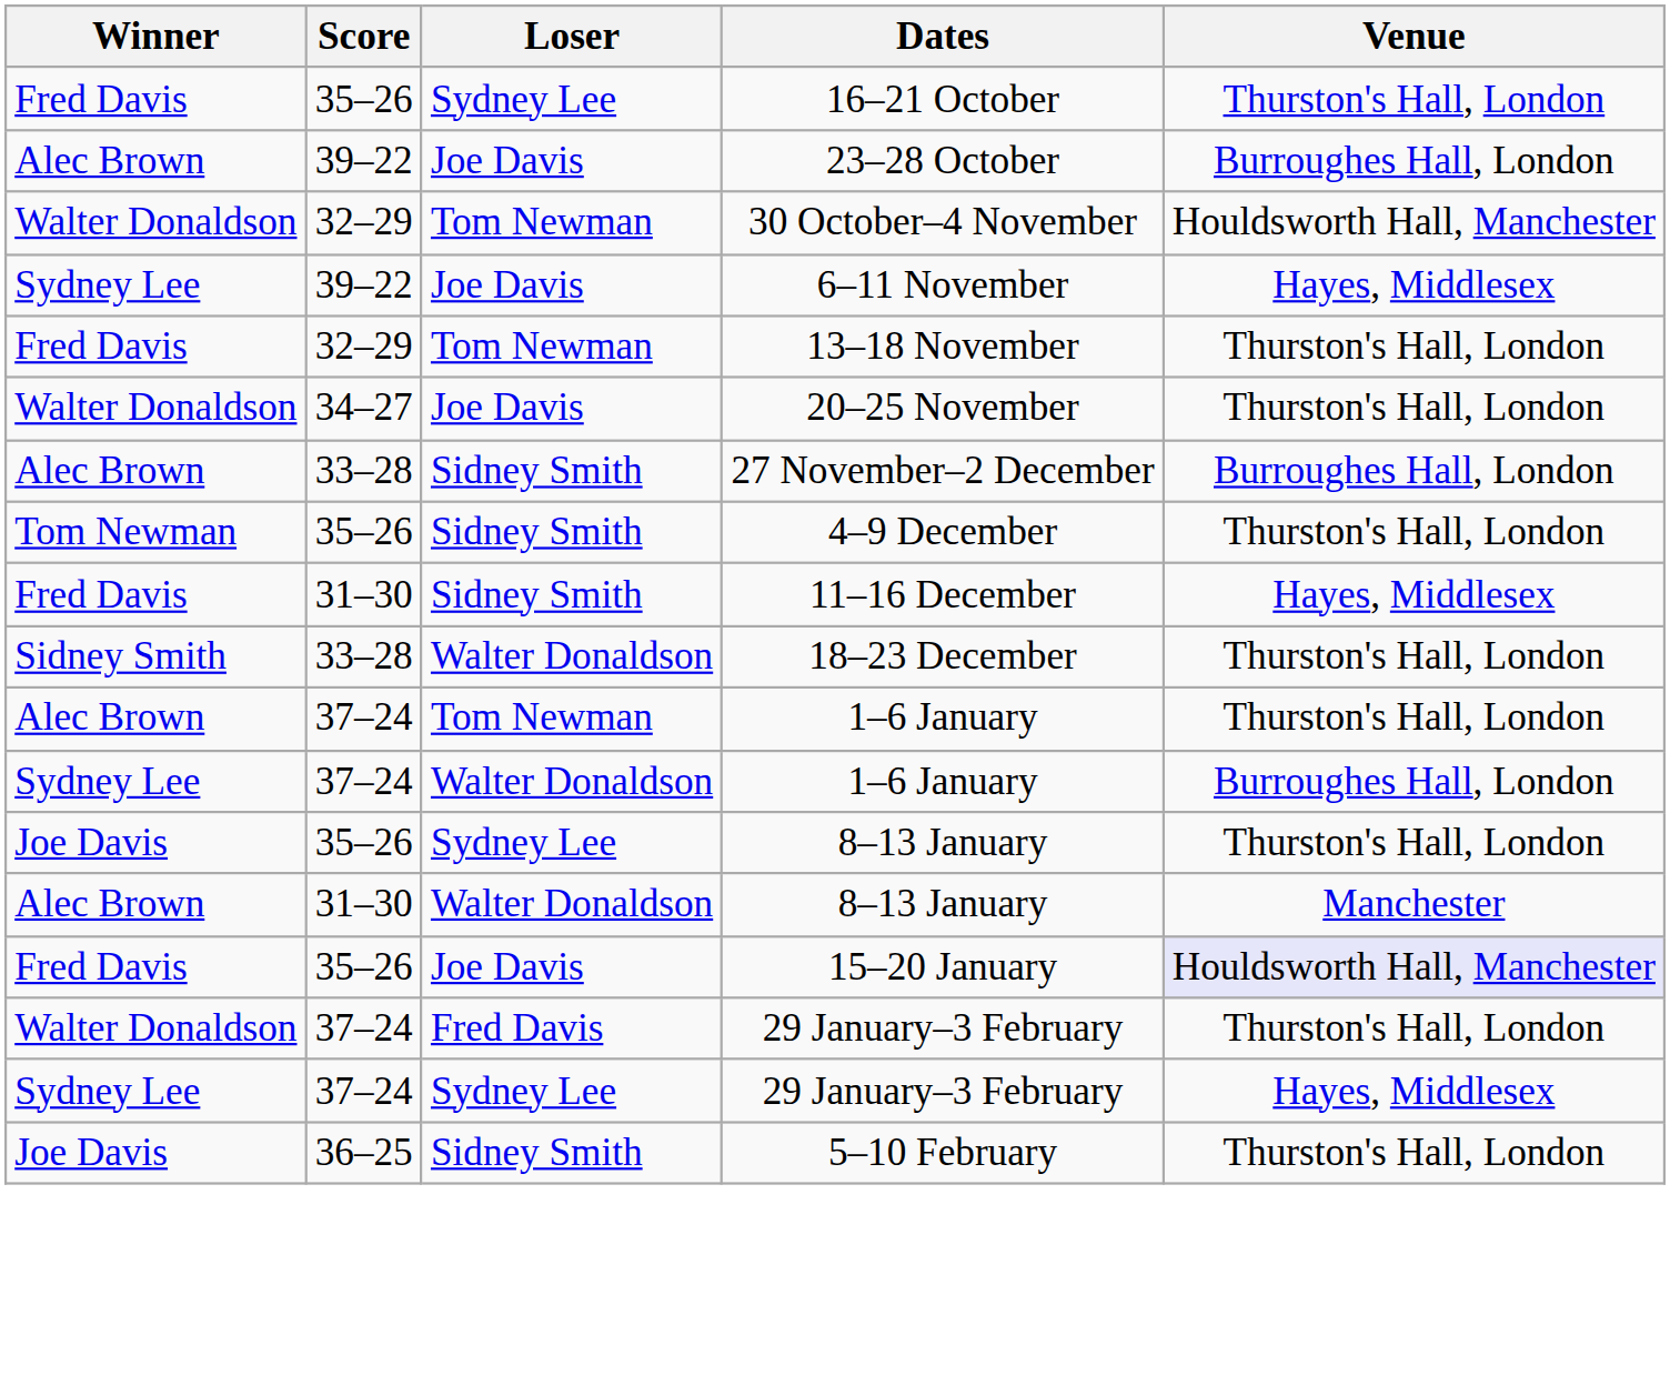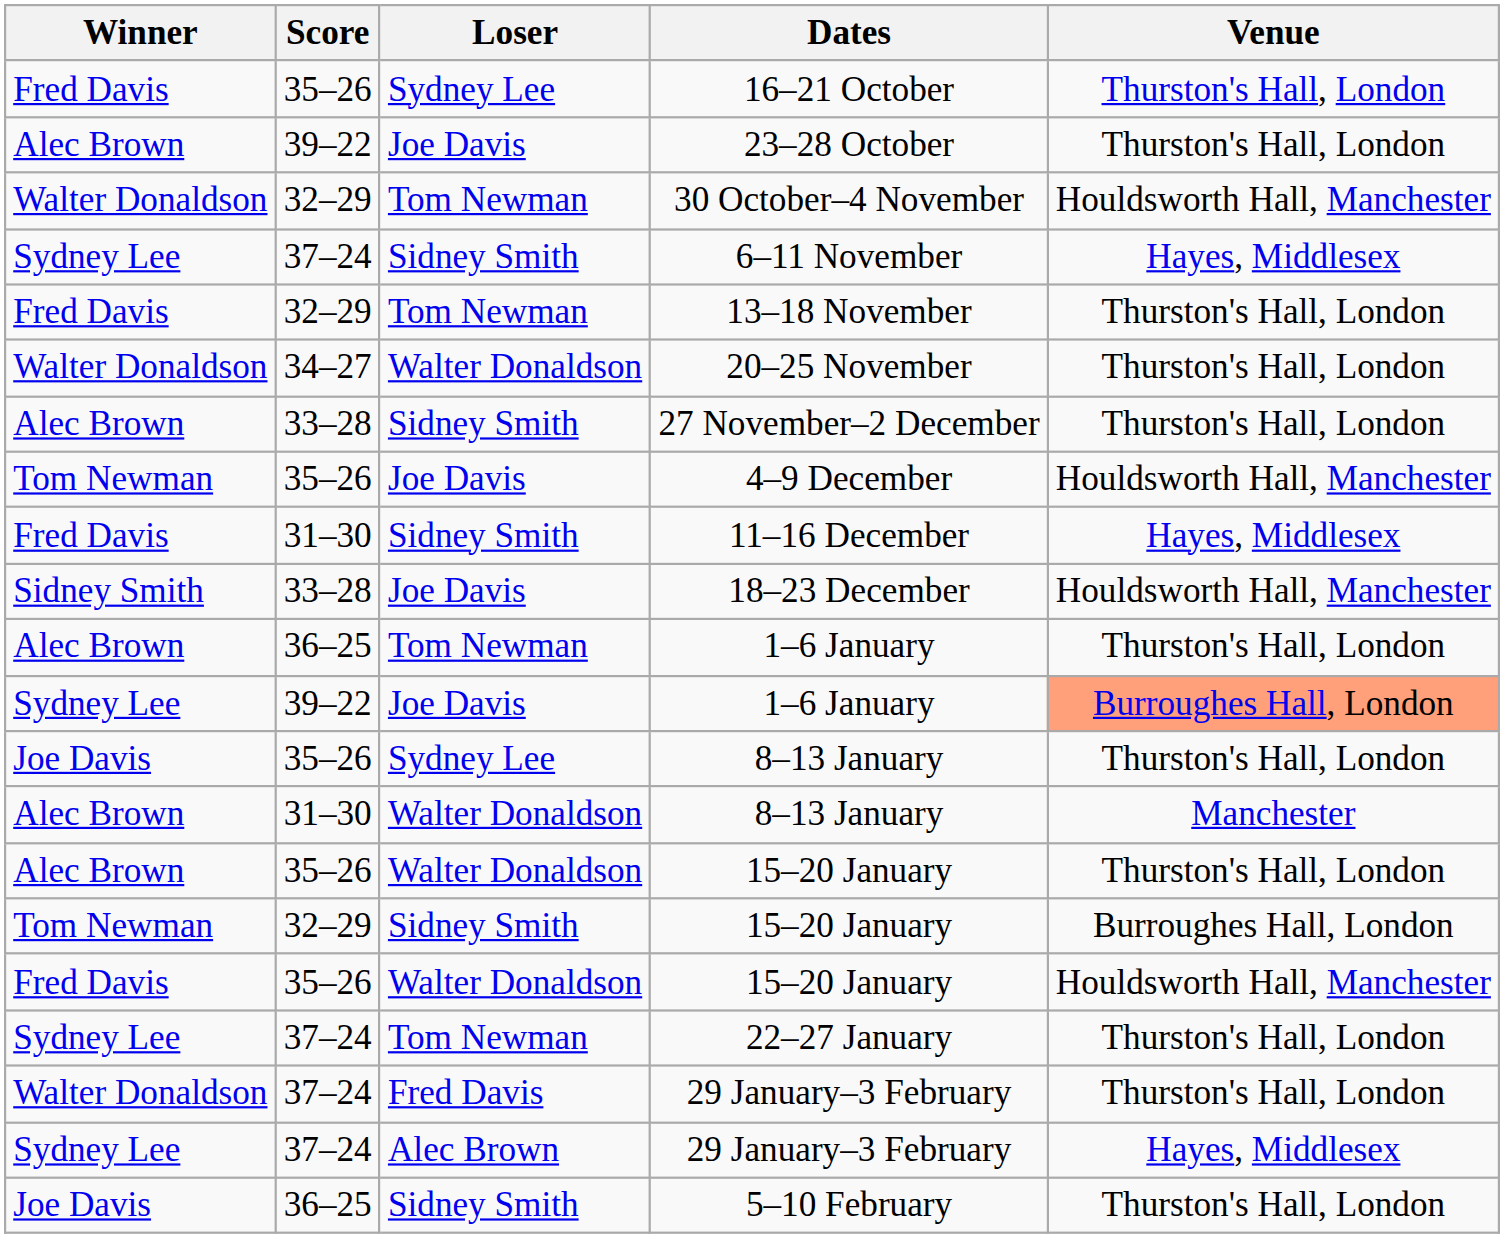23–28 October | Venue: Burroughes Hall, London -> Thurston's Hall, London
6–11 November | Score: 39–22 -> 37–24
6–11 November | Loser: Joe Davis -> Sidney Smith
20–25 November | Loser: Joe Davis -> Walter Donaldson
27 November–2 December | Venue: Burroughes Hall, London -> Thurston's Hall, London
4–9 December | Loser: Sidney Smith -> Joe Davis
4–9 December | Venue: Thurston's Hall, London -> Houldsworth Hall, Manchester
18–23 December | Loser: Walter Donaldson -> Joe Davis
18–23 December | Venue: Thurston's Hall, London -> Houldsworth Hall, Manchester
Alec Brown / 1–6 January | Score: 37–24 -> 36–25
Sydney Lee / 1–6 January | Score: 37–24 -> 39–22
Sydney Lee / 1–6 January | Loser: Walter Donaldson -> Joe Davis
Sydney Lee / 1–6 January | Venue: no background -> lightsalmon background
+ row: Alec Brown | 35–26 | Walter Donaldson | 15–20 January | Thurston's Hall, London
+ row: Tom Newman | 32–29 | Sidney Smith | 15–20 January | Burroughes Hall, London
Fred Davis / 15–20 January | Loser: Joe Davis -> Walter Donaldson
Fred Davis / 15–20 January | Venue: lavender background -> no background
+ row: Sydney Lee | 37–24 | Tom Newman | 22–27 January | Thurston's Hall, London
Sydney Lee / 29 January–3 February | Loser: Sydney Lee -> Alec Brown
